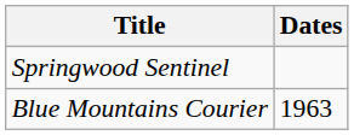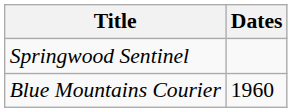Blue Mountains Courier | Dates: 1963 -> 1960
